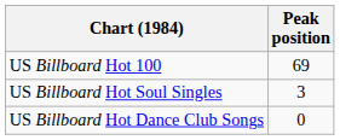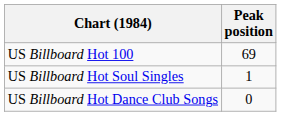US Billboard Hot Soul Singles | Peak position: 3 -> 1
